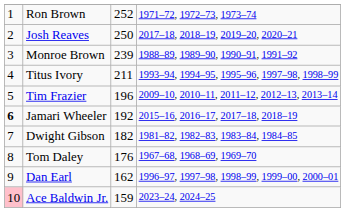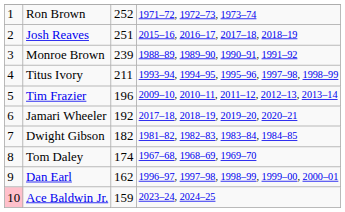Josh Reaves | column 3: 250 -> 251
Josh Reaves | column 4: 2017–18, 2018–19, 2019–20, 2020–21 -> 2015–16, 2016–17, 2017–18, 2018–19
Jamari Wheeler | column 1: bold -> normal
Jamari Wheeler | column 4: 2015–16, 2016–17, 2017–18, 2018–19 -> 2017–18, 2018–19, 2019–20, 2020–21
Tom Daley | column 3: 176 -> 174
